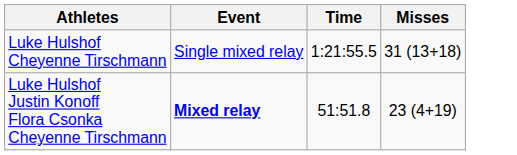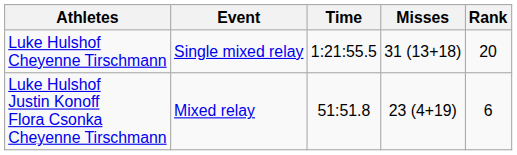+ column: Rank | 20 | 6
Luke Hulshof Justin Konoff Flora Csonka Cheyenne Tirschmann | Event: bold -> normal
